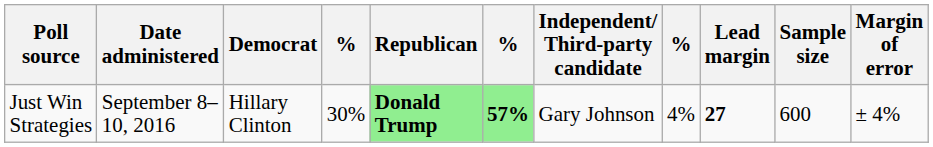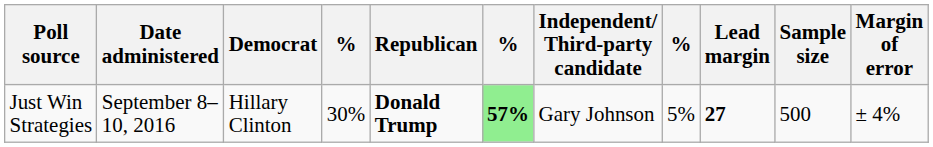Just Win Strategies | Republican: lightgreen background -> no background
Just Win Strategies | column 8: 4% -> 5%
Just Win Strategies | Sample size: 600 -> 500
